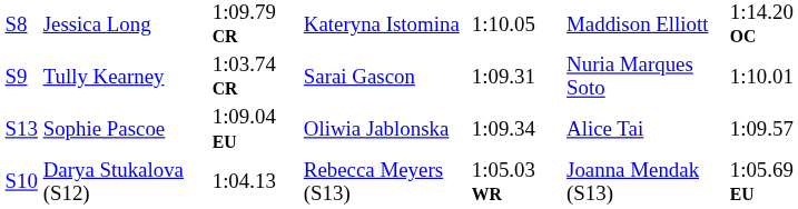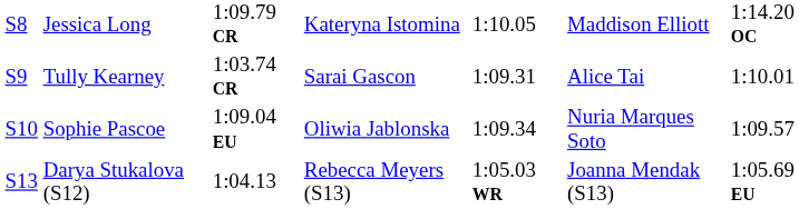Tully Kearney | column 6: Nuria Marques Soto -> Alice Tai
Sophie Pascoe | column 1: S13 -> S10
Sophie Pascoe | column 6: Alice Tai -> Nuria Marques Soto
Darya Stukalova (S12) | column 1: S10 -> S13
